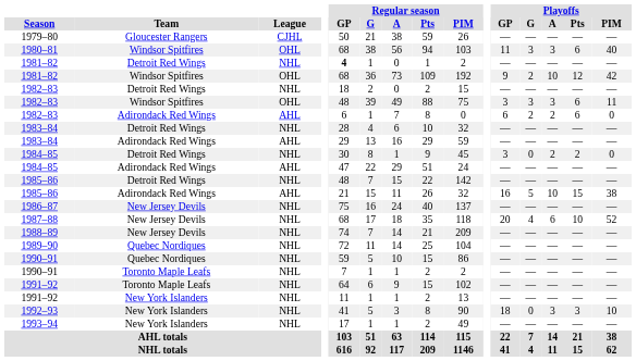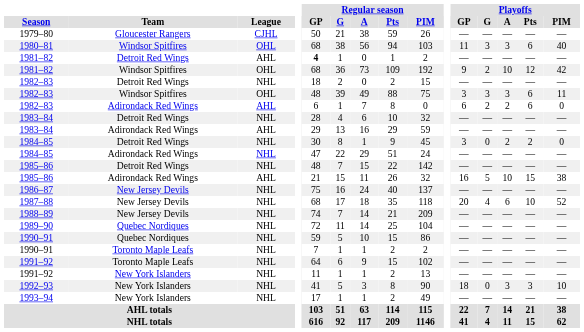1981–82 / Detroit Red Wings | League: NHL -> AHL
1984–85 / Adirondack Red Wings | League: AHL -> NHL
